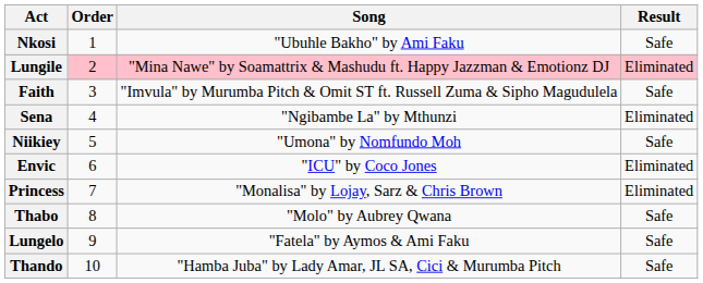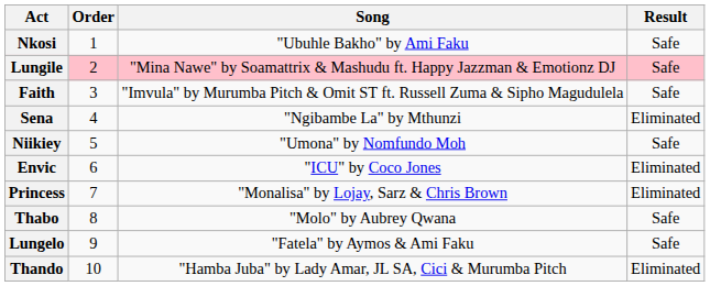Lungile | Result: Eliminated -> Safe
Thando | Result: Safe -> Eliminated
